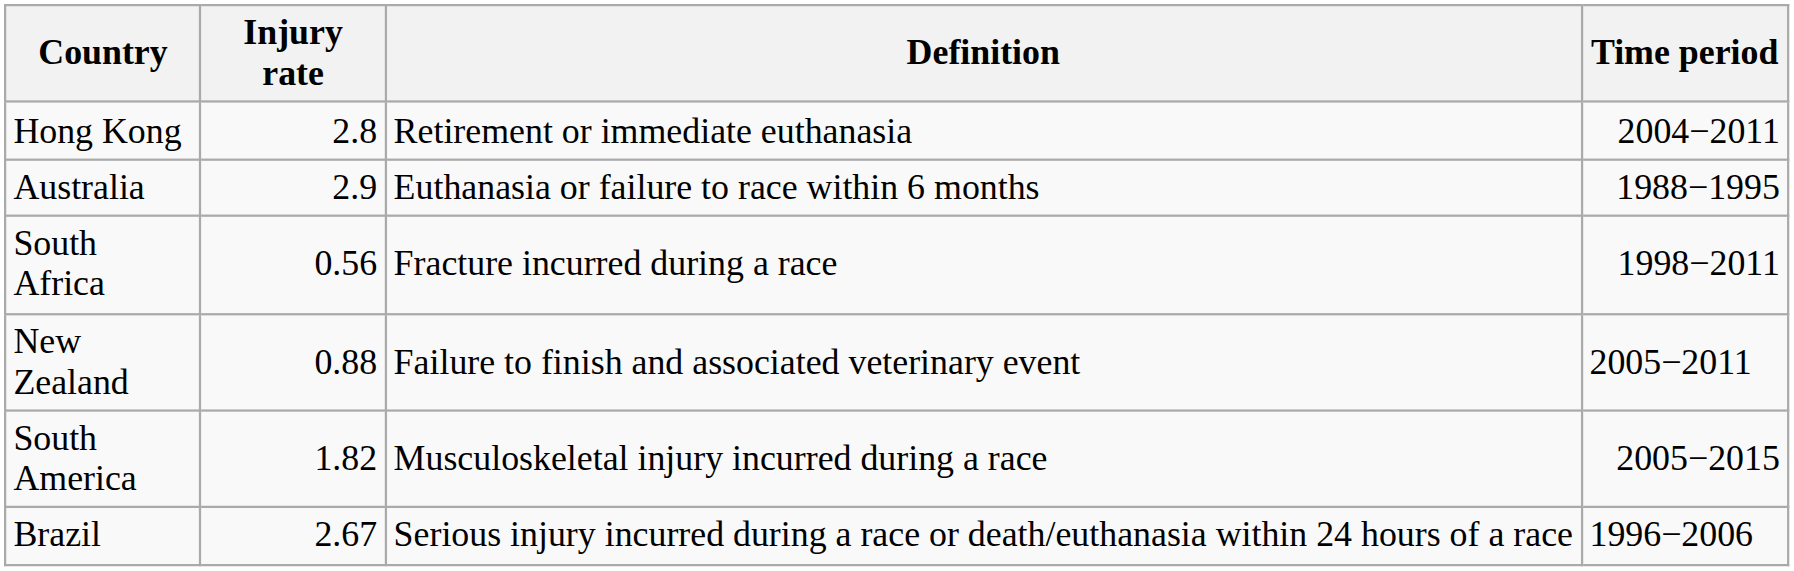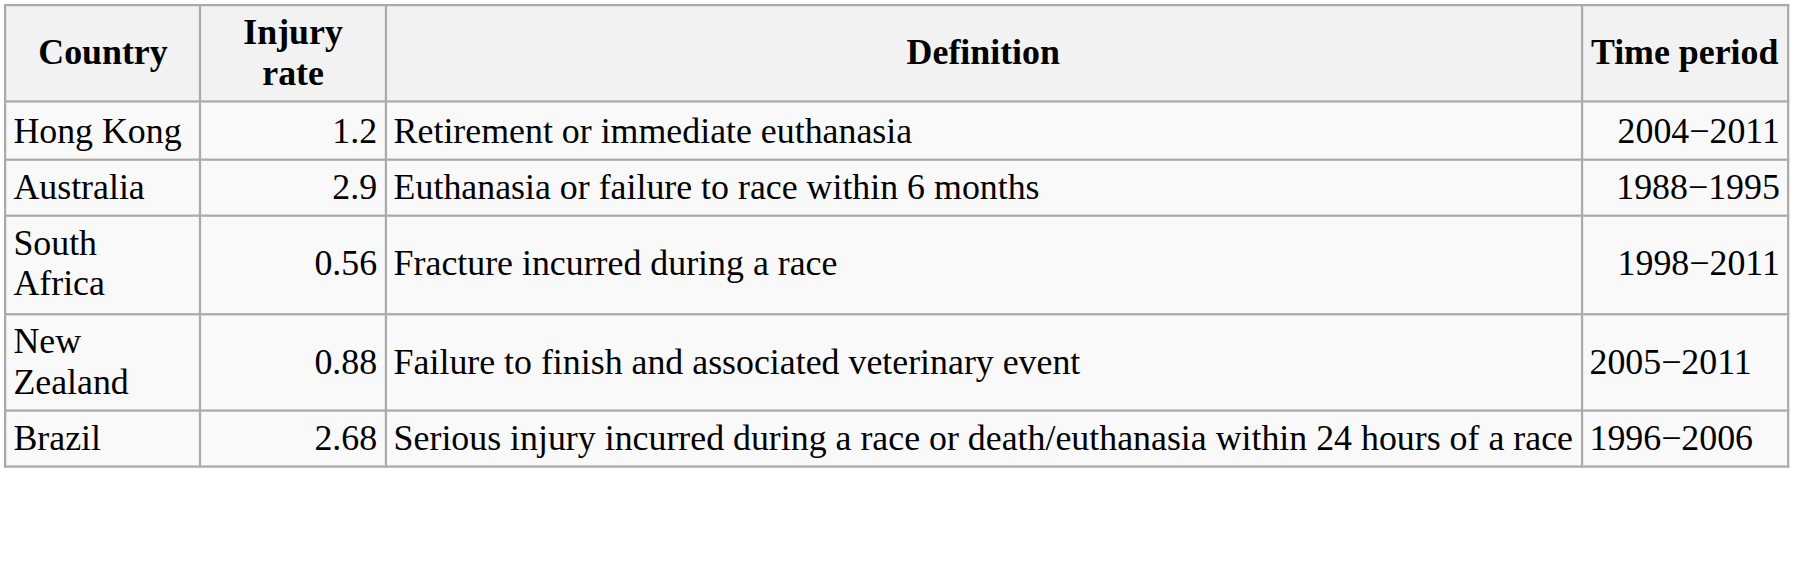Hong Kong | Injury rate: 2.8 -> 1.2
- row: South America | 1.82 | Musculoskeletal injury incurred during a race | 2005−2015
Brazil | Injury rate: 2.67 -> 2.68
